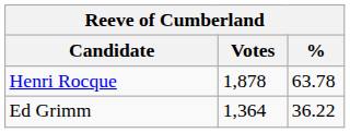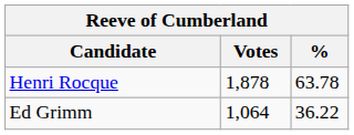Ed Grimm | Votes: 1,364 -> 1,064
